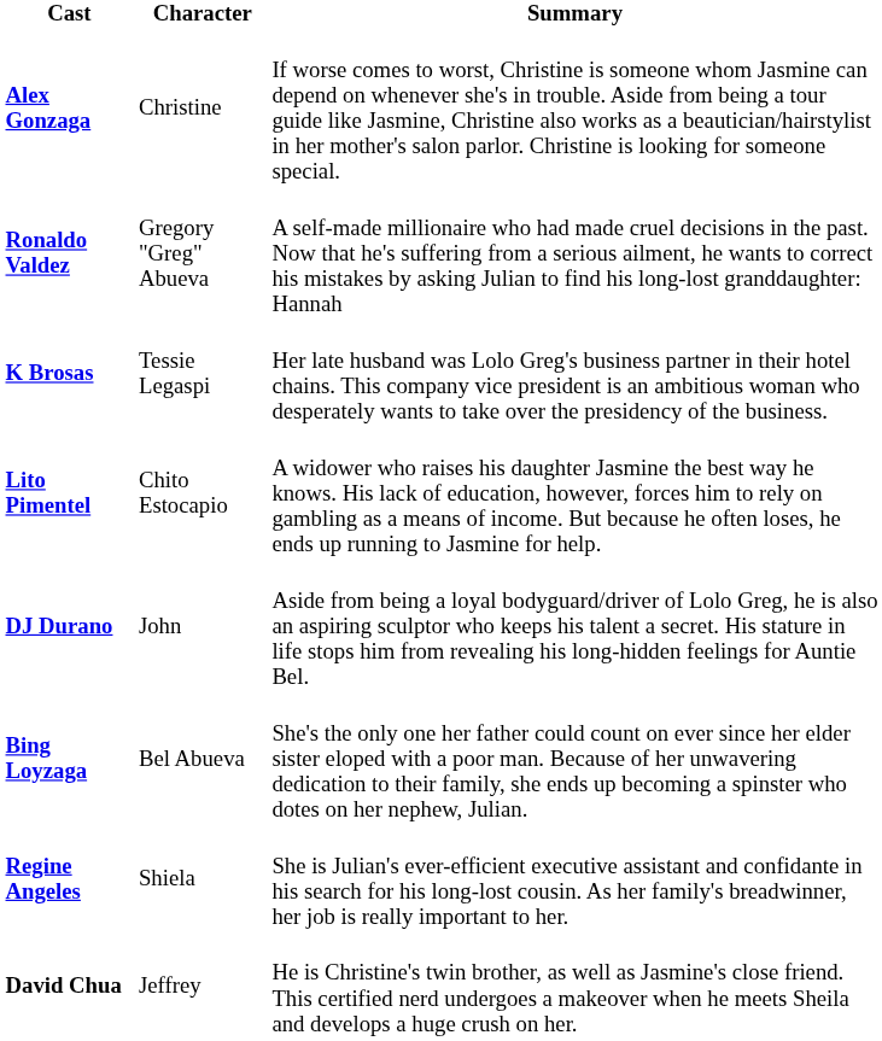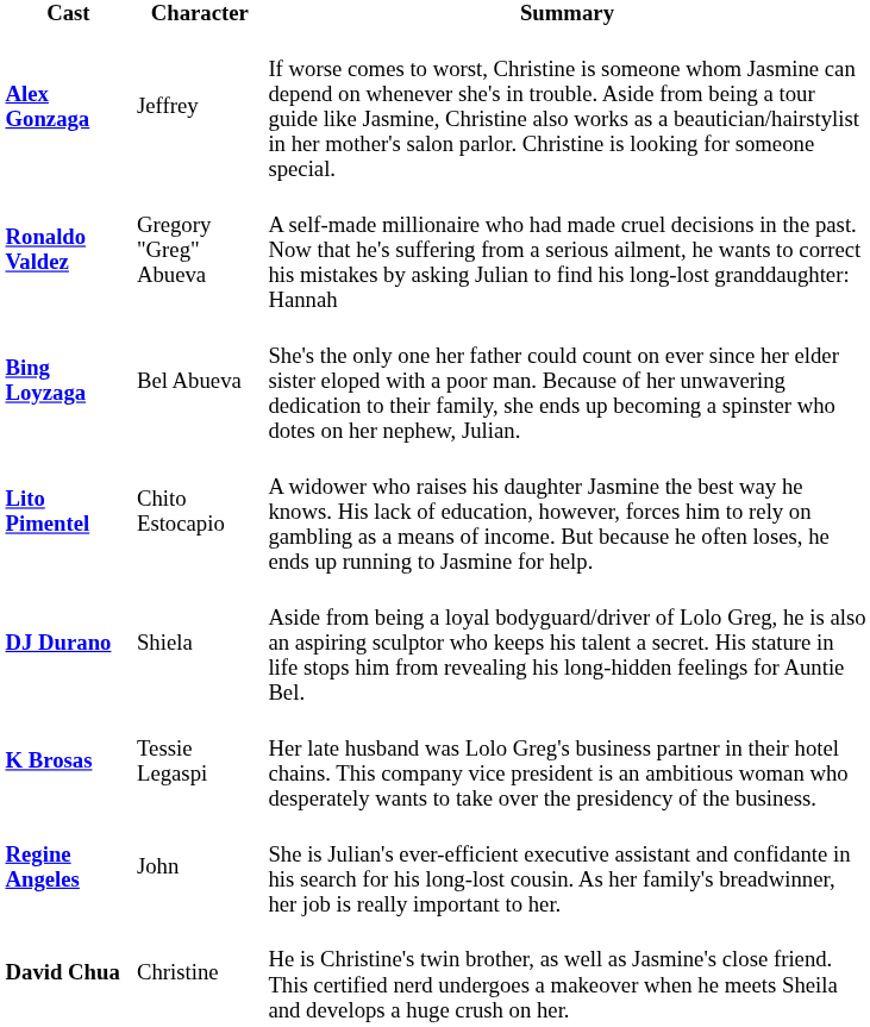Alex Gonzaga | Character: Christine -> Jeffrey
rows swapped: Bing Loyzaga <-> K Brosas
DJ Durano | Character: John -> Shiela
Regine Angeles | Character: Shiela -> John
David Chua | Character: Jeffrey -> Christine
